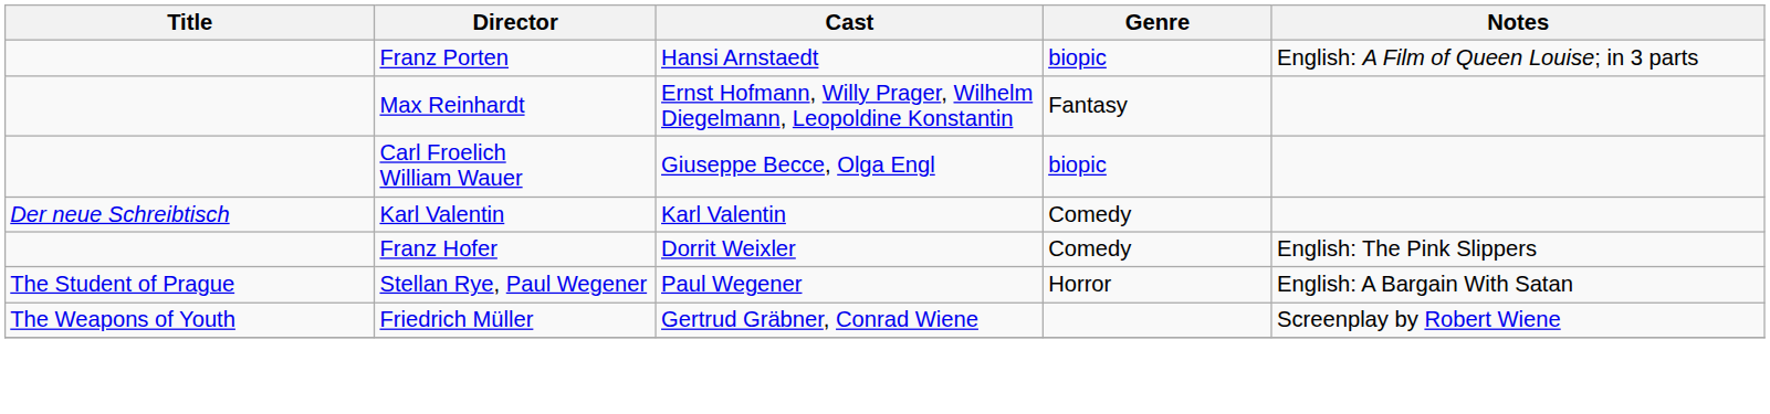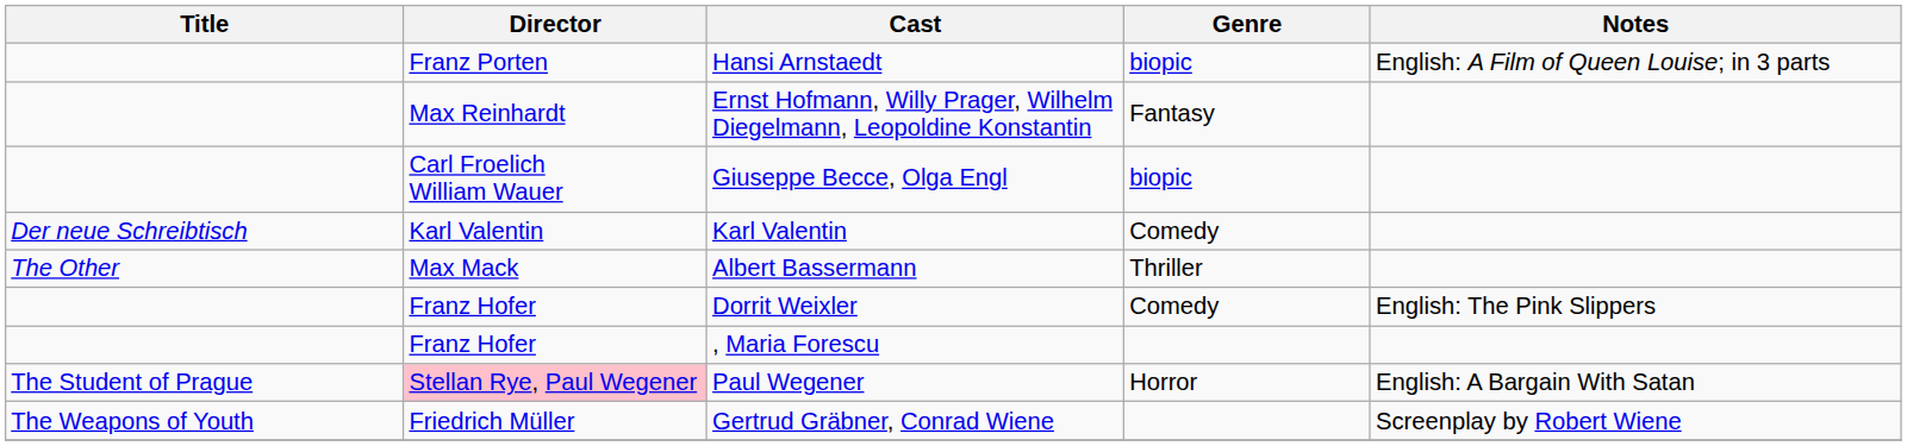+ row: The Other | Max Mack | Albert Bassermann | Thriller
+ row: Franz Hofer | , Maria Forescu
Paul Wegener | Director: no background -> pink background
